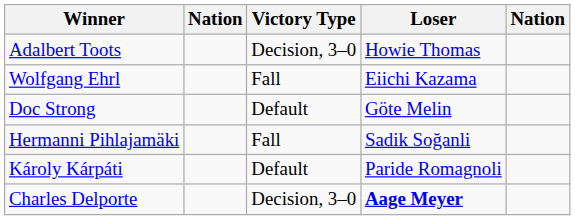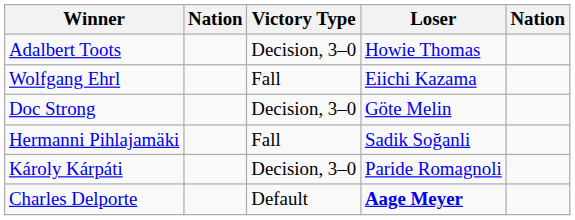Doc Strong | Victory Type: Default -> Decision, 3–0
Károly Kárpáti | Victory Type: Default -> Decision, 3–0
Charles Delporte | Victory Type: Decision, 3–0 -> Default
